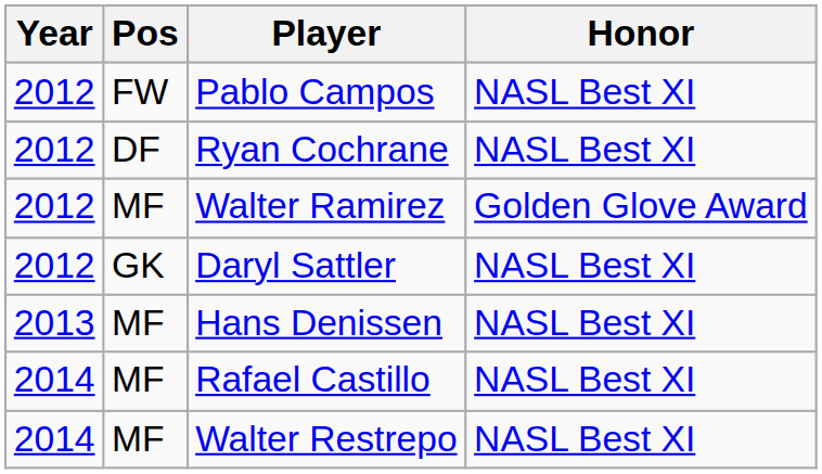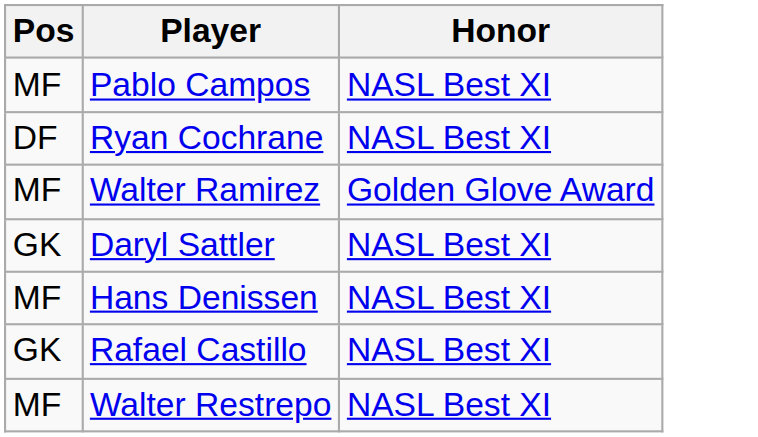- column: Year | 2012 | 2012 | 2012 | 2012 | 2013 | 2014 | 2014
Pablo Campos | Pos: FW -> MF
Rafael Castillo | Pos: MF -> GK
